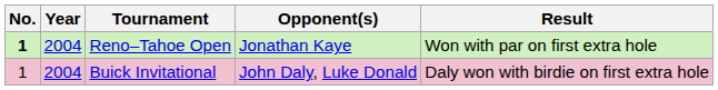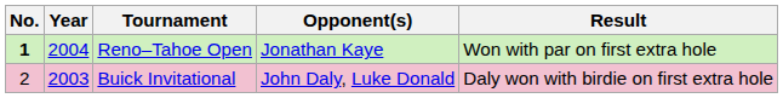Buick Invitational | No.: 1 -> 2
Buick Invitational | Year: 2004 -> 2003
